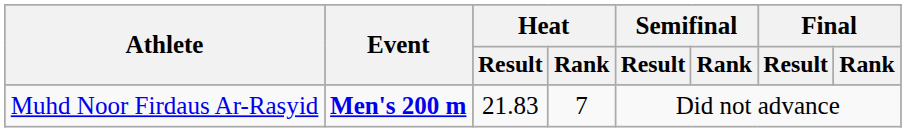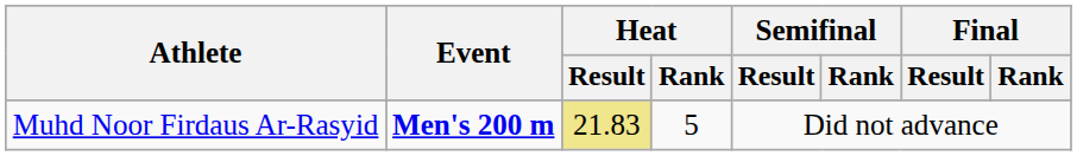Muhd Noor Firdaus Ar-Rasyid | Heat / Result: no background -> khaki background
Muhd Noor Firdaus Ar-Rasyid | Heat / Rank: 7 -> 5
